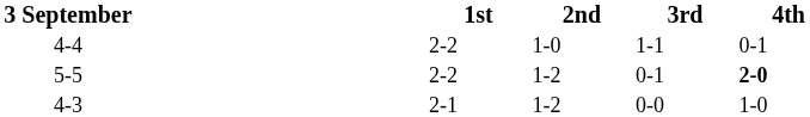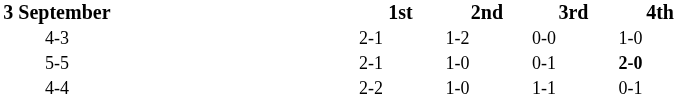rows swapped: 4-4 <-> 4-3
5-5 | 1st: 2-2 -> 2-1
5-5 | 2nd: 1-2 -> 1-0
